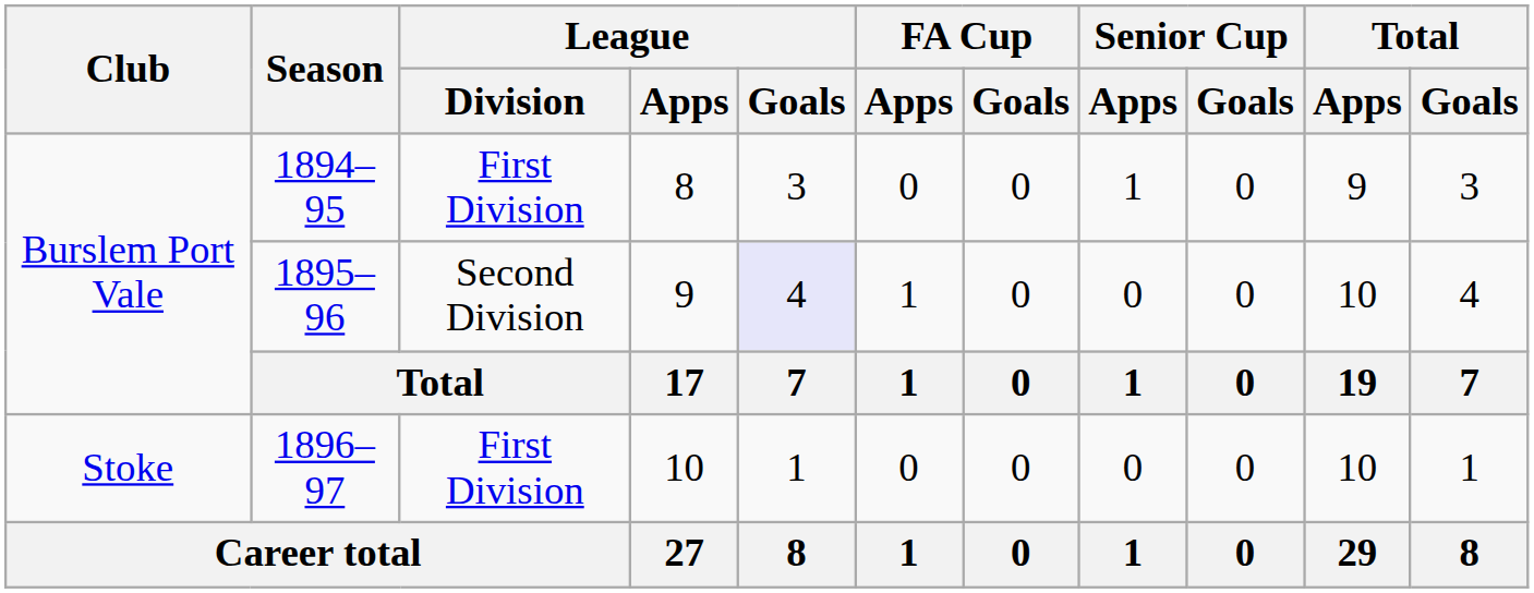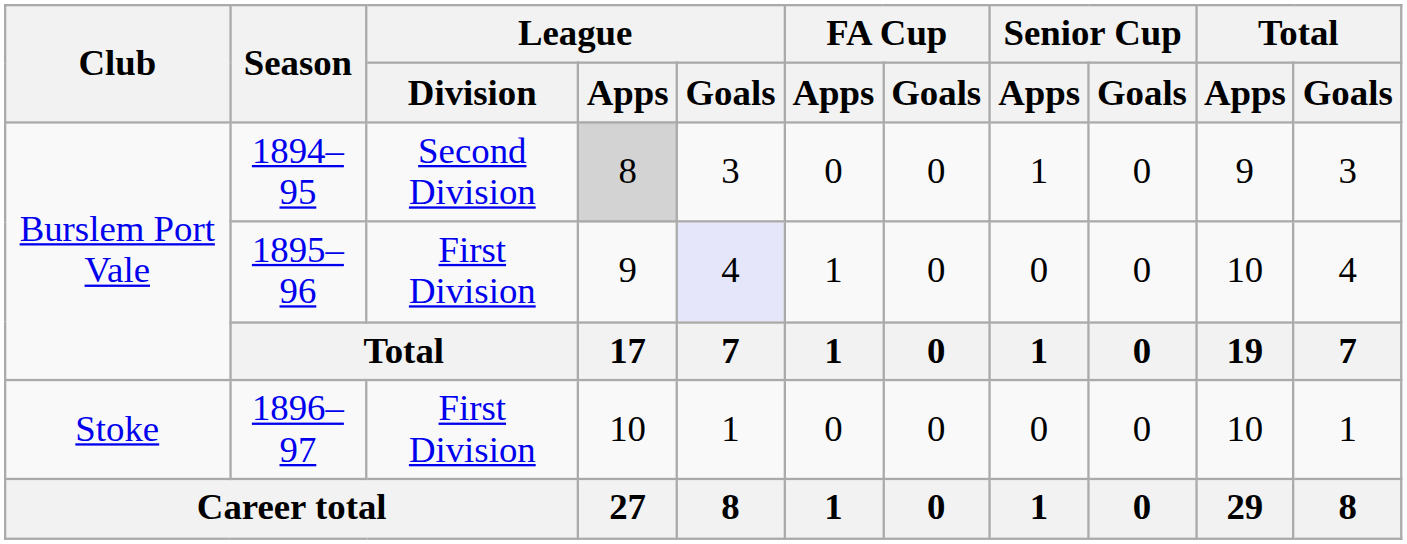1894–95 | League / Division: First Division -> Second Division
1894–95 | League / Apps: no background -> lightgrey background
1895–96 | League / Division: Second Division -> First Division
